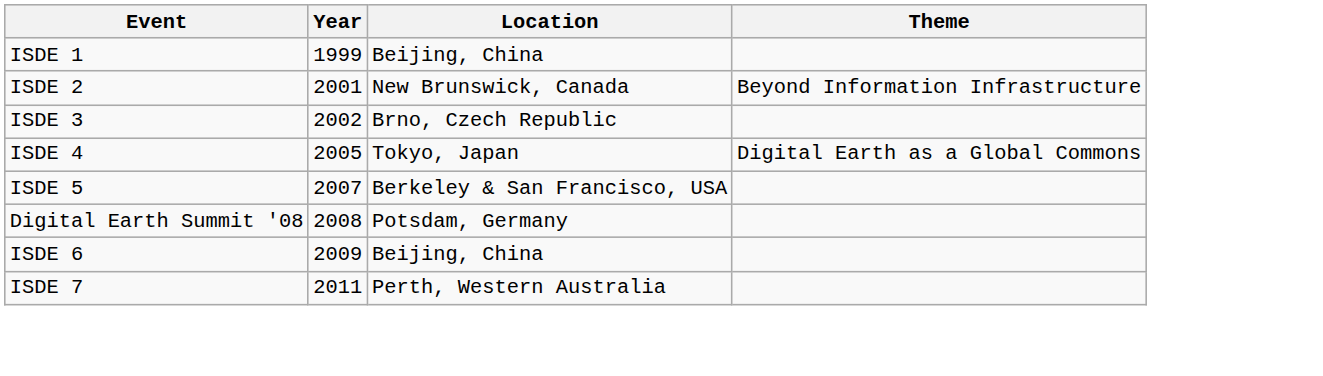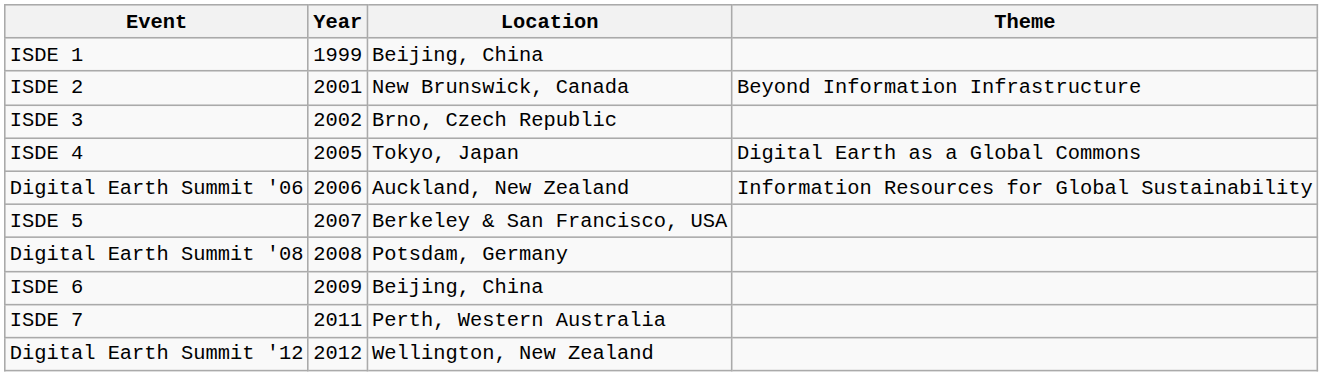+ row: Digital Earth Summit '06 | 2006 | Auckland, New Zealand | Information Resources for Global Sustainability
+ row: Digital Earth Summit '12 | 2012 | Wellington, New Zealand
